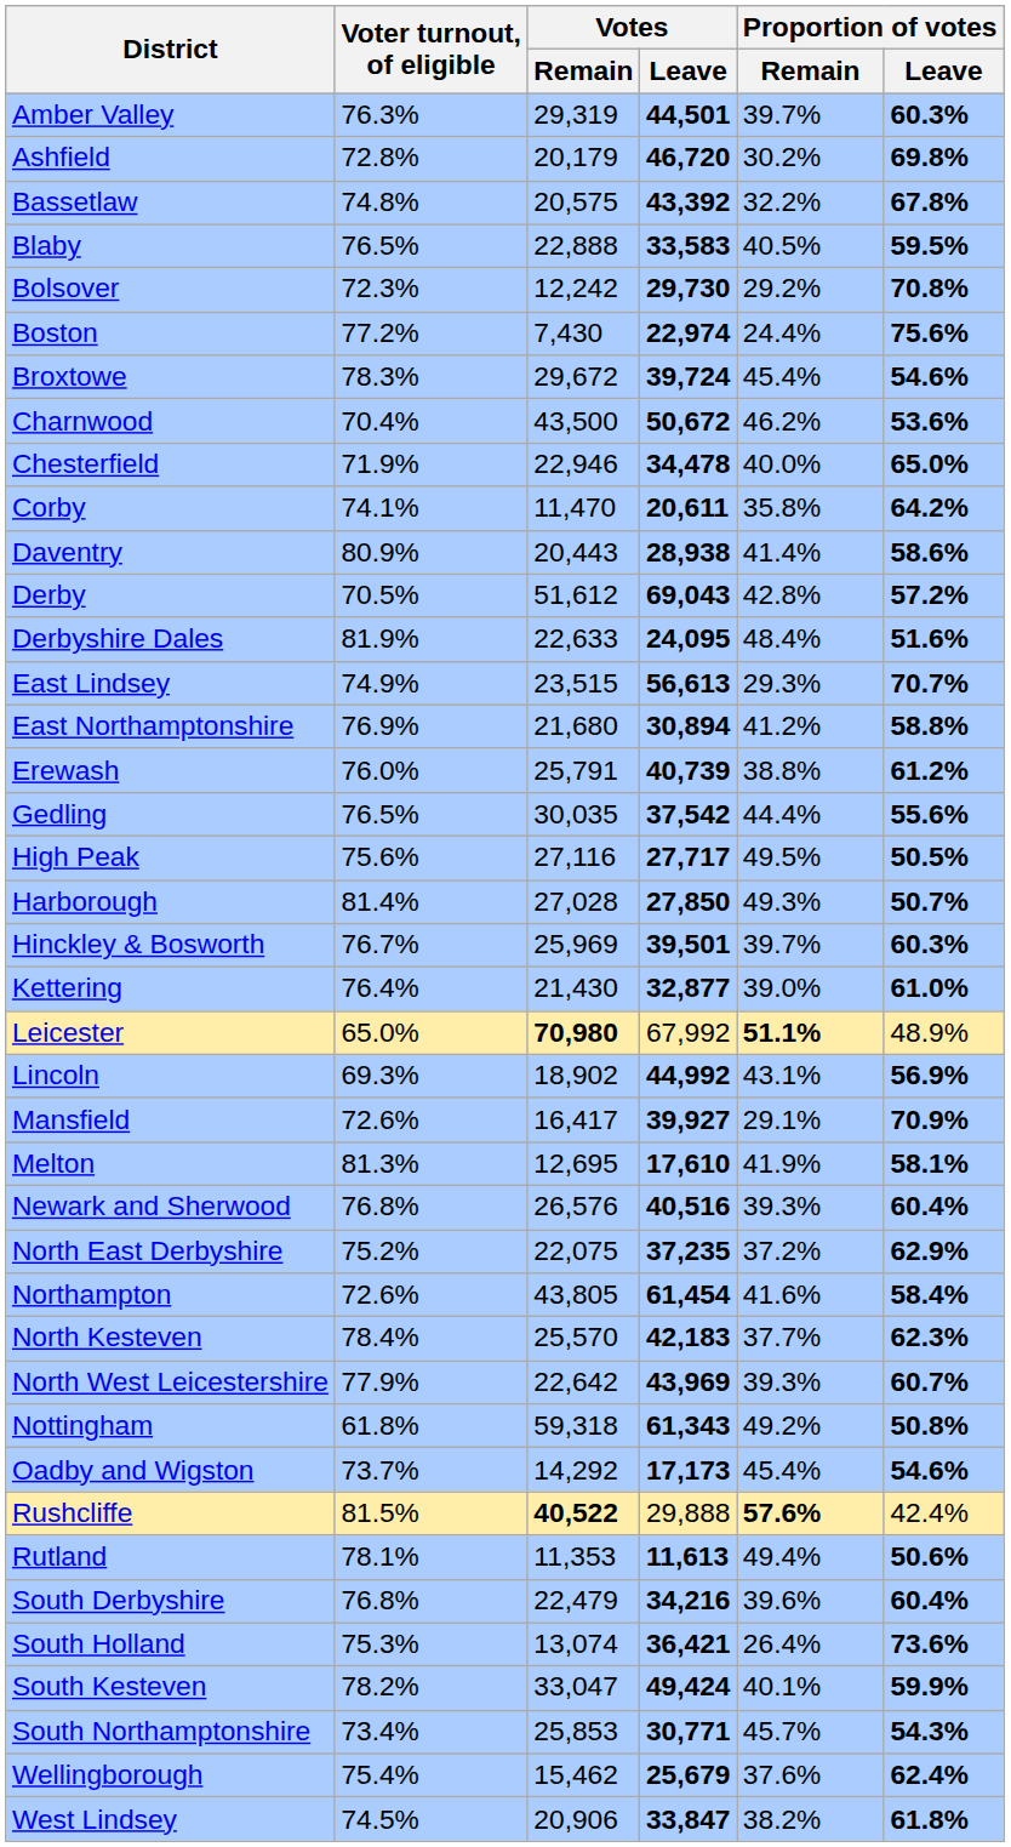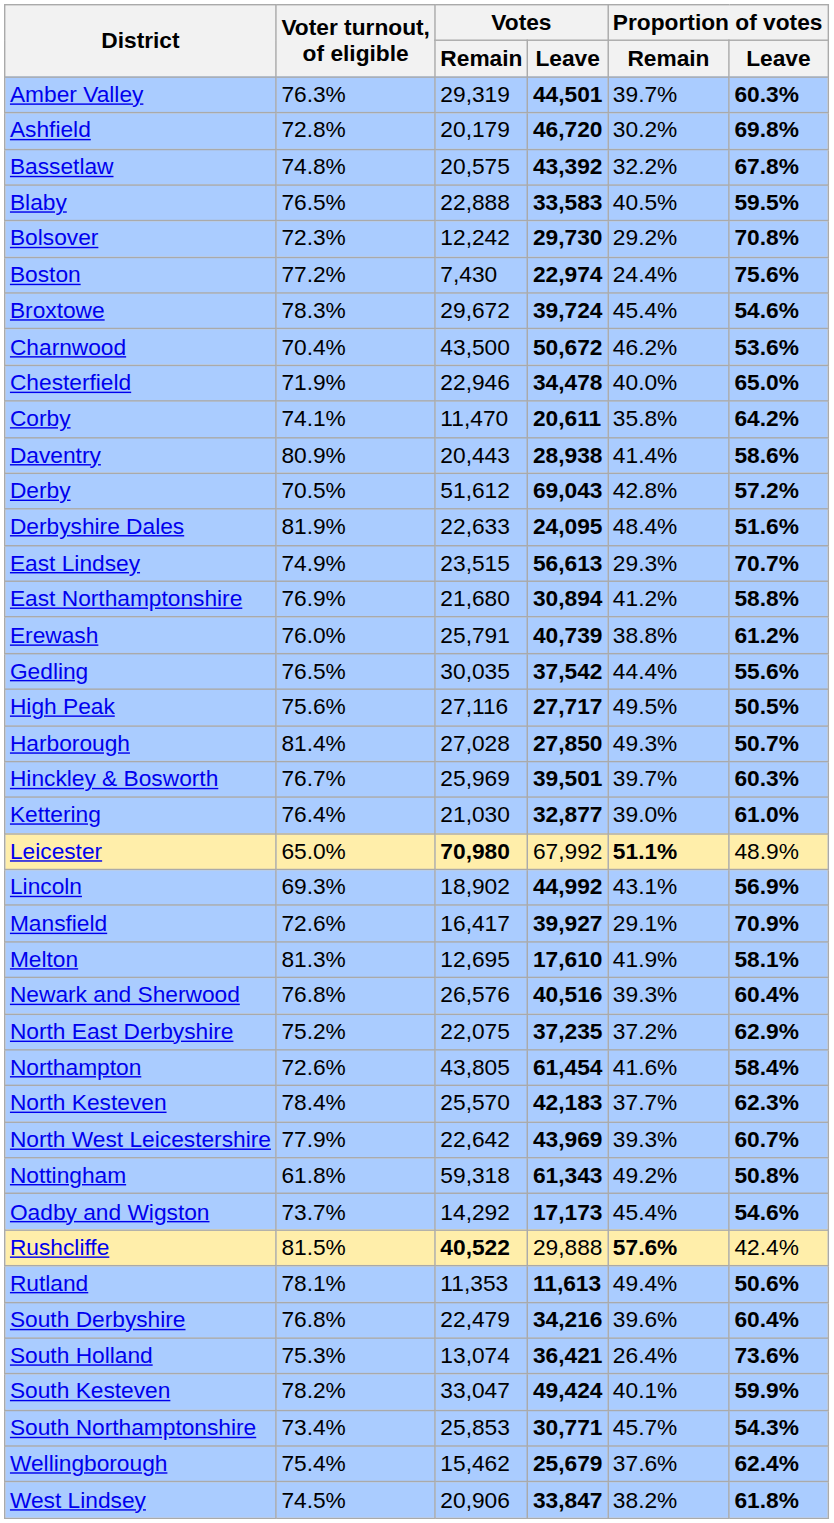Kettering | Votes / Remain: 21,430 -> 21,030
